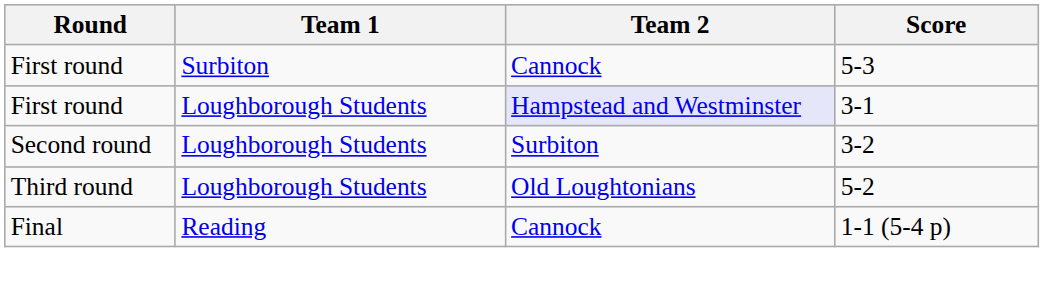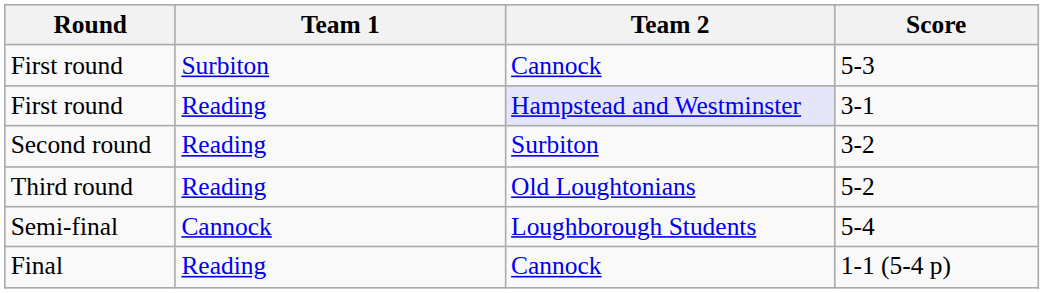3-1 | Team 1: Loughborough Students -> Reading
3-2 | Team 1: Loughborough Students -> Reading
5-2 | Team 1: Loughborough Students -> Reading
+ row: Semi-final | Cannock | Loughborough Students | 5-4
